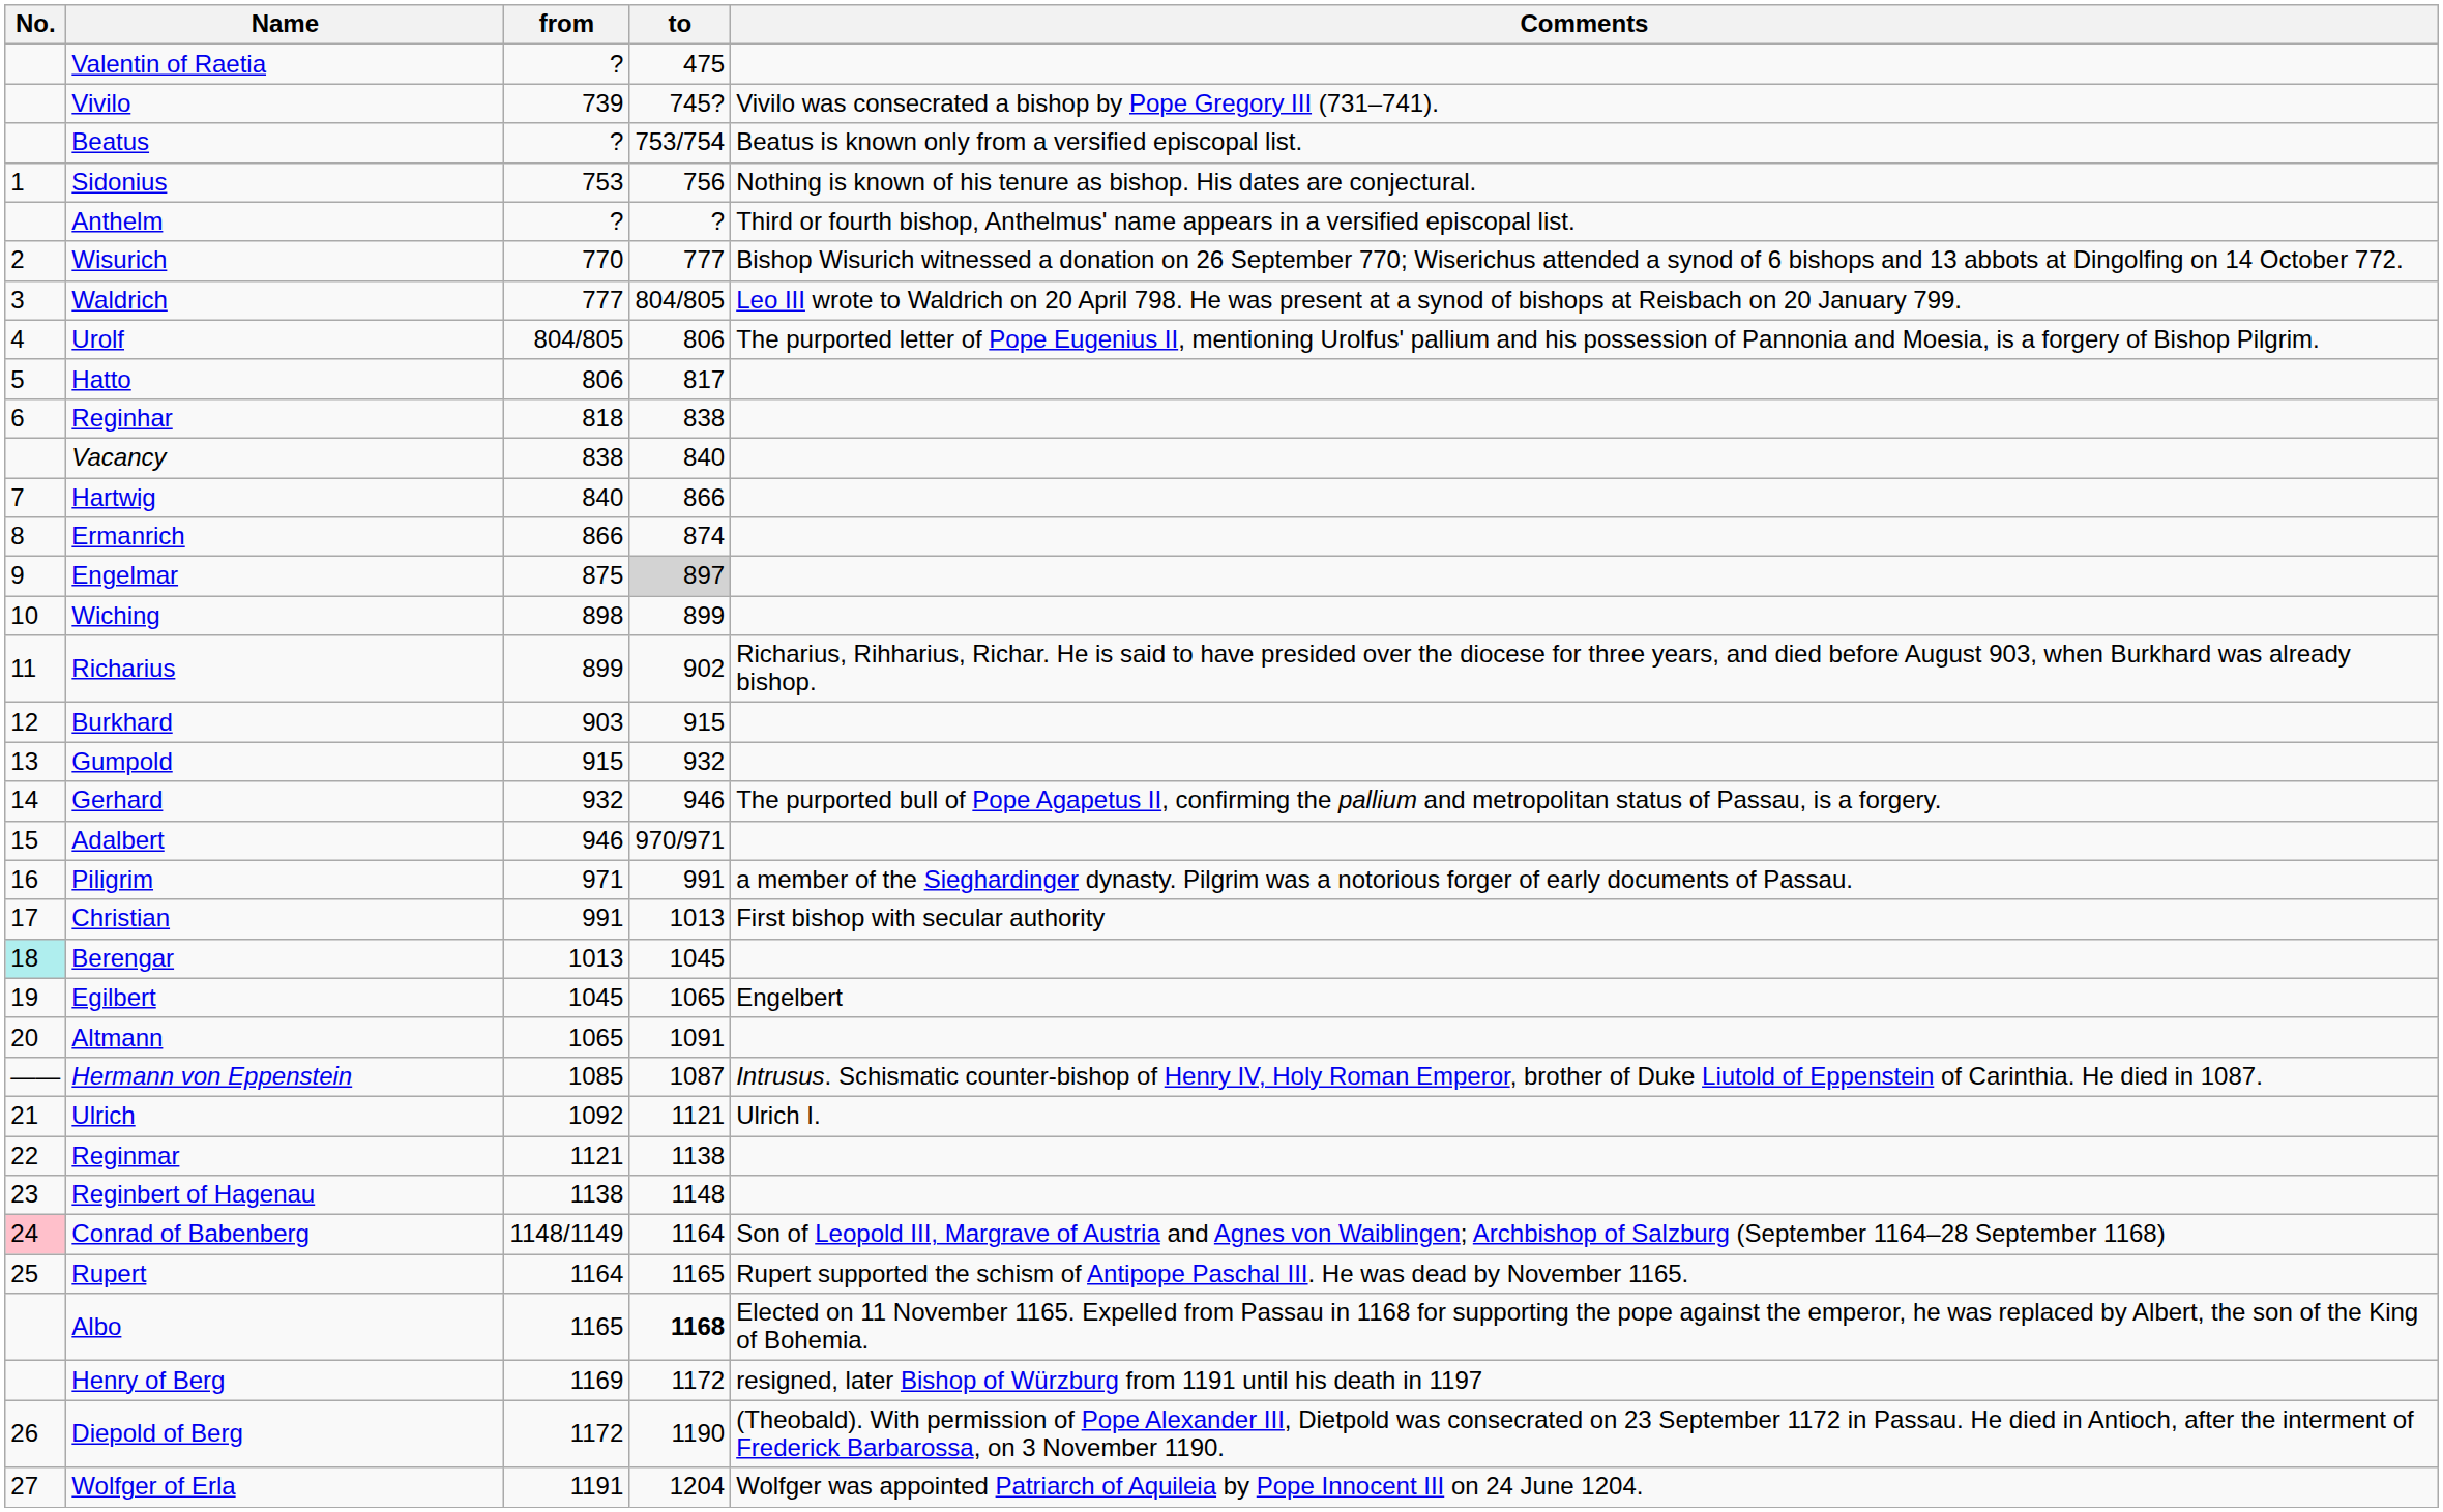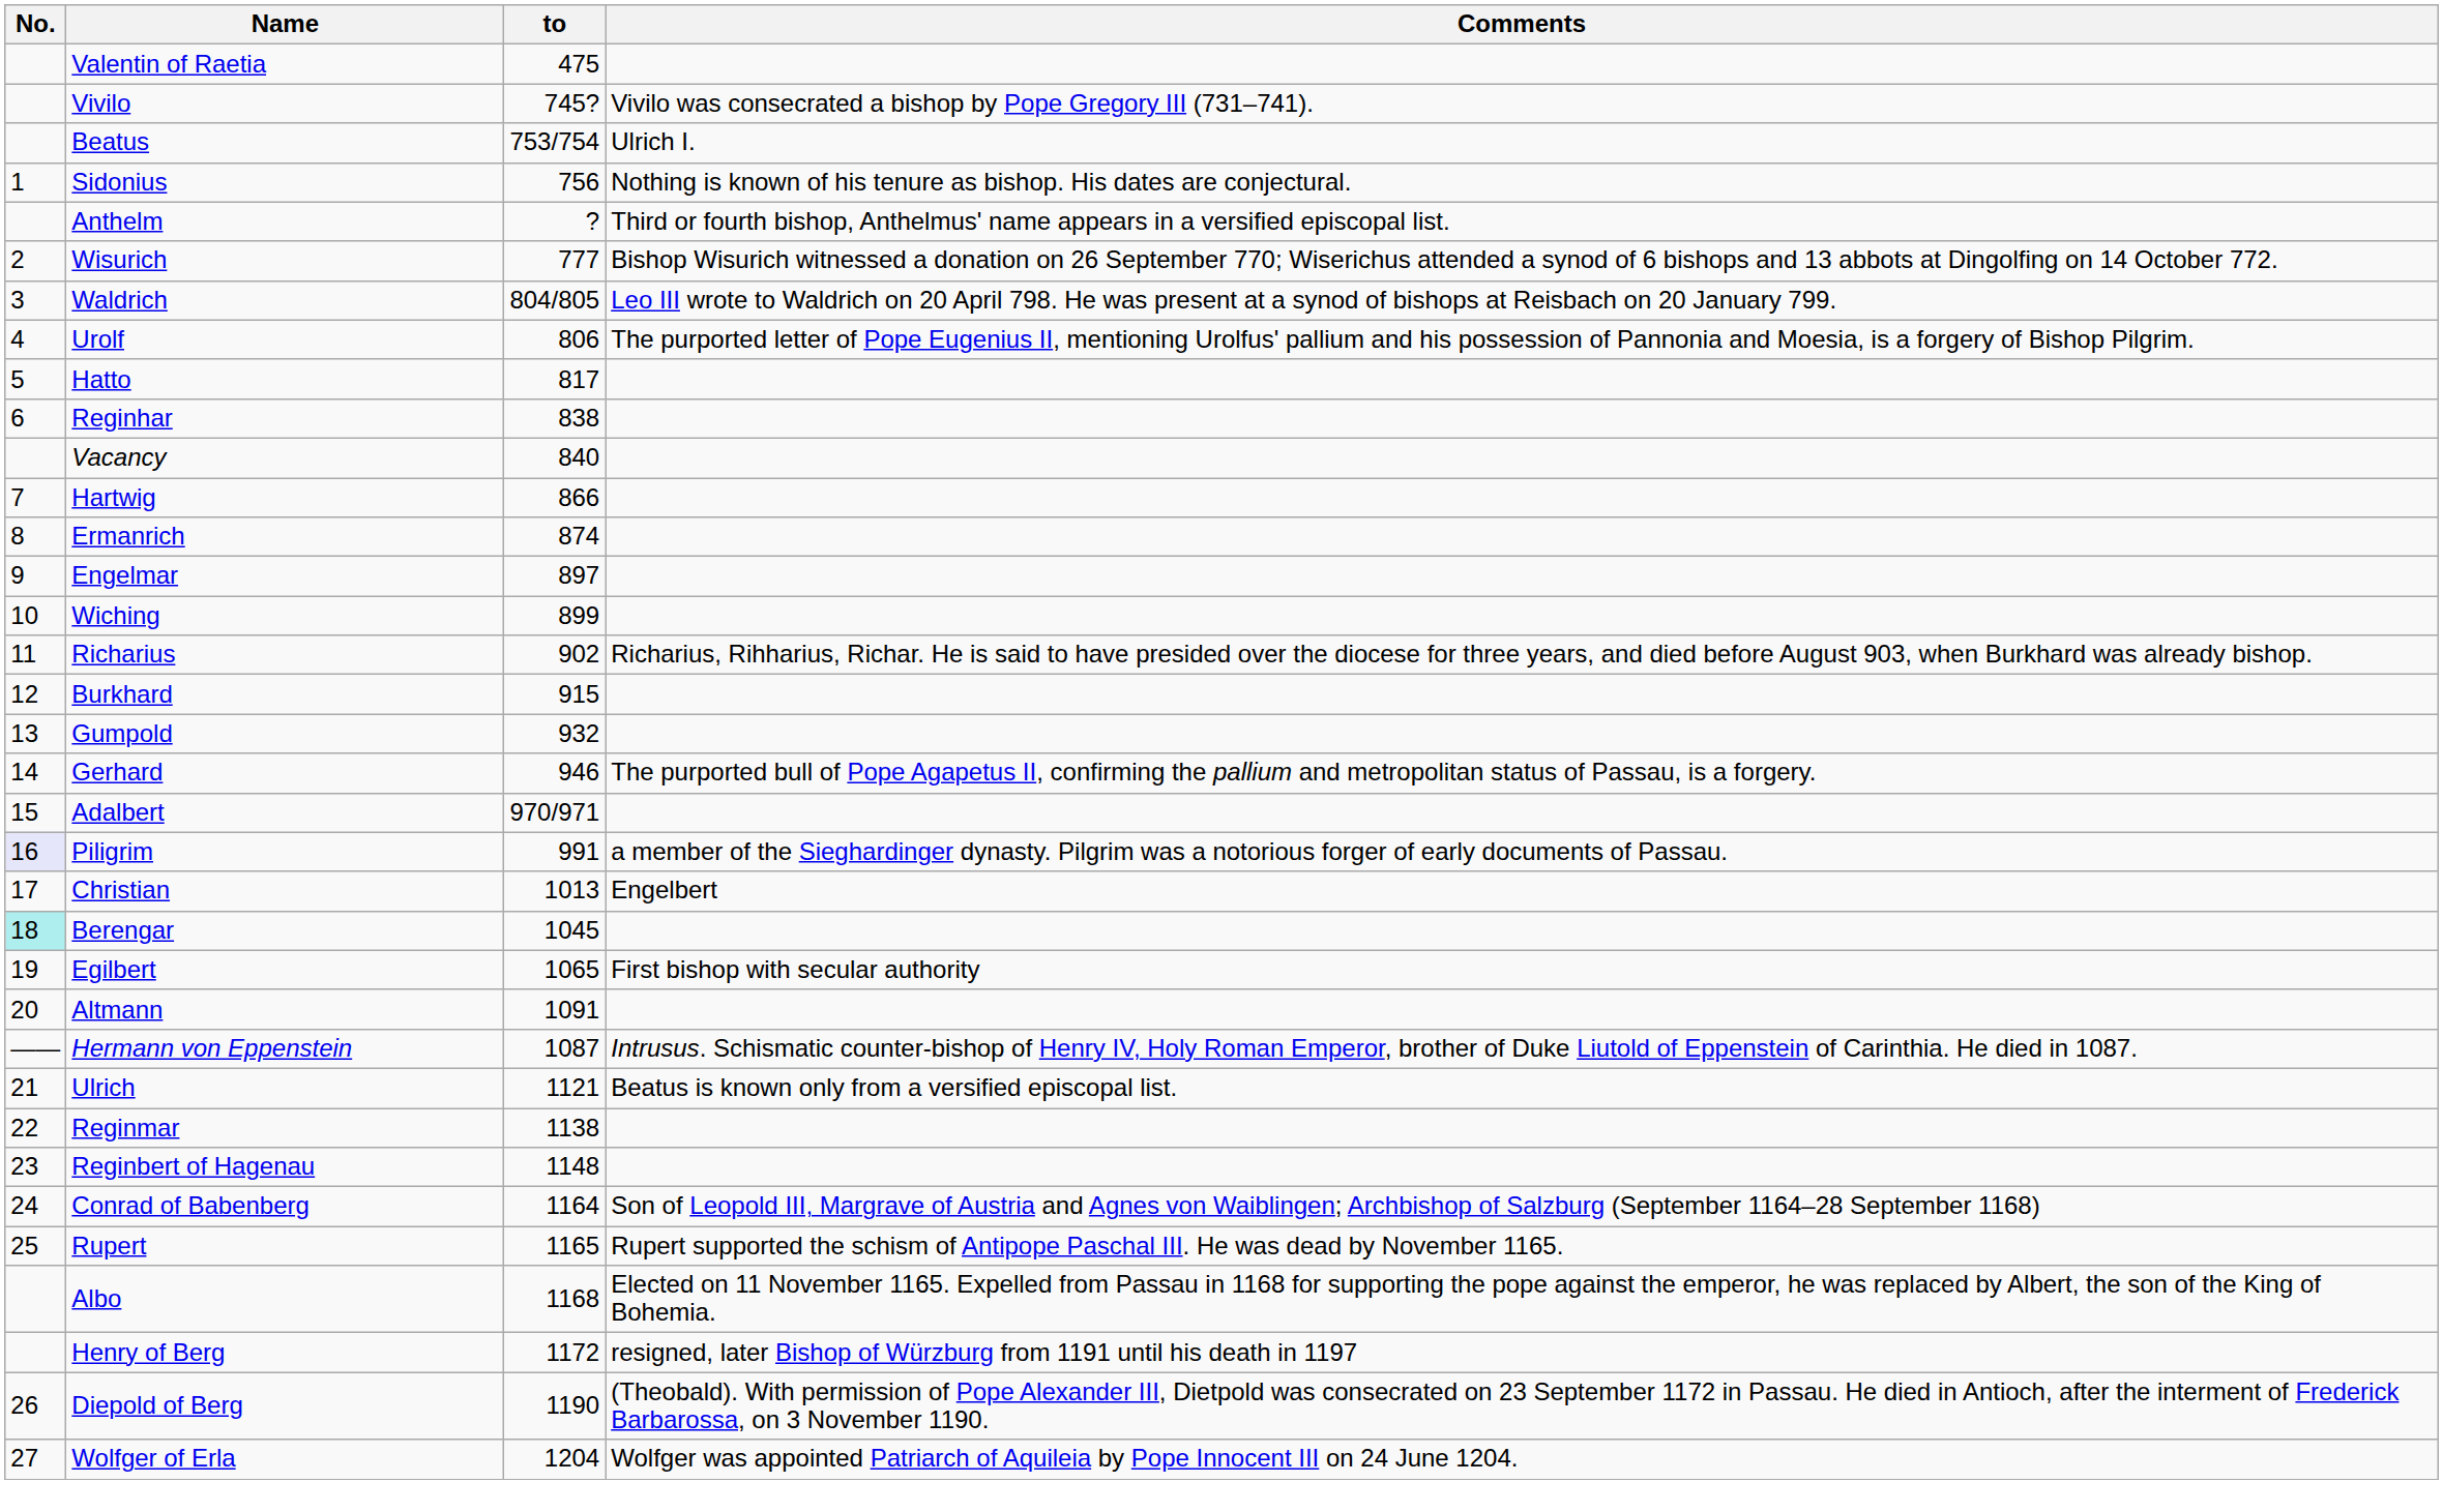- column: from | ? | 739 | ? | 753 | ? | 770 | 777 | 804/805 | 806 | 818 | 838 | 840 | 866 | 875 | 898 | 899 | 903 | 915 | 932 | 946 | 971 | 991 | 1013 | 1045 | 1065 | 1085 | 1092 | 1121 | 1138 | 1148/1149 | 1164 | 1165 | 1169 | 1172 | 1191
Beatus | Comments: Beatus is known only from a versified episcopal list. -> Ulrich I.
Engelmar | to: lightgrey background -> no background
Piligrim | No.: no background -> lavender background
Christian | Comments: First bishop with secular authority -> Engelbert
Egilbert | Comments: Engelbert -> First bishop with secular authority
Ulrich | Comments: Ulrich I. -> Beatus is known only from a versified episcopal list.
Conrad of Babenberg | No.: pink background -> no background
Albo | to: bold -> normal
